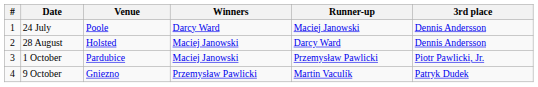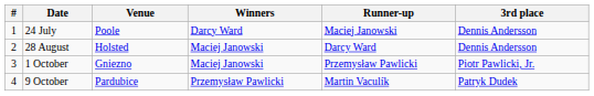1 October | Venue: Pardubice -> Gniezno
9 October | Venue: Gniezno -> Pardubice
